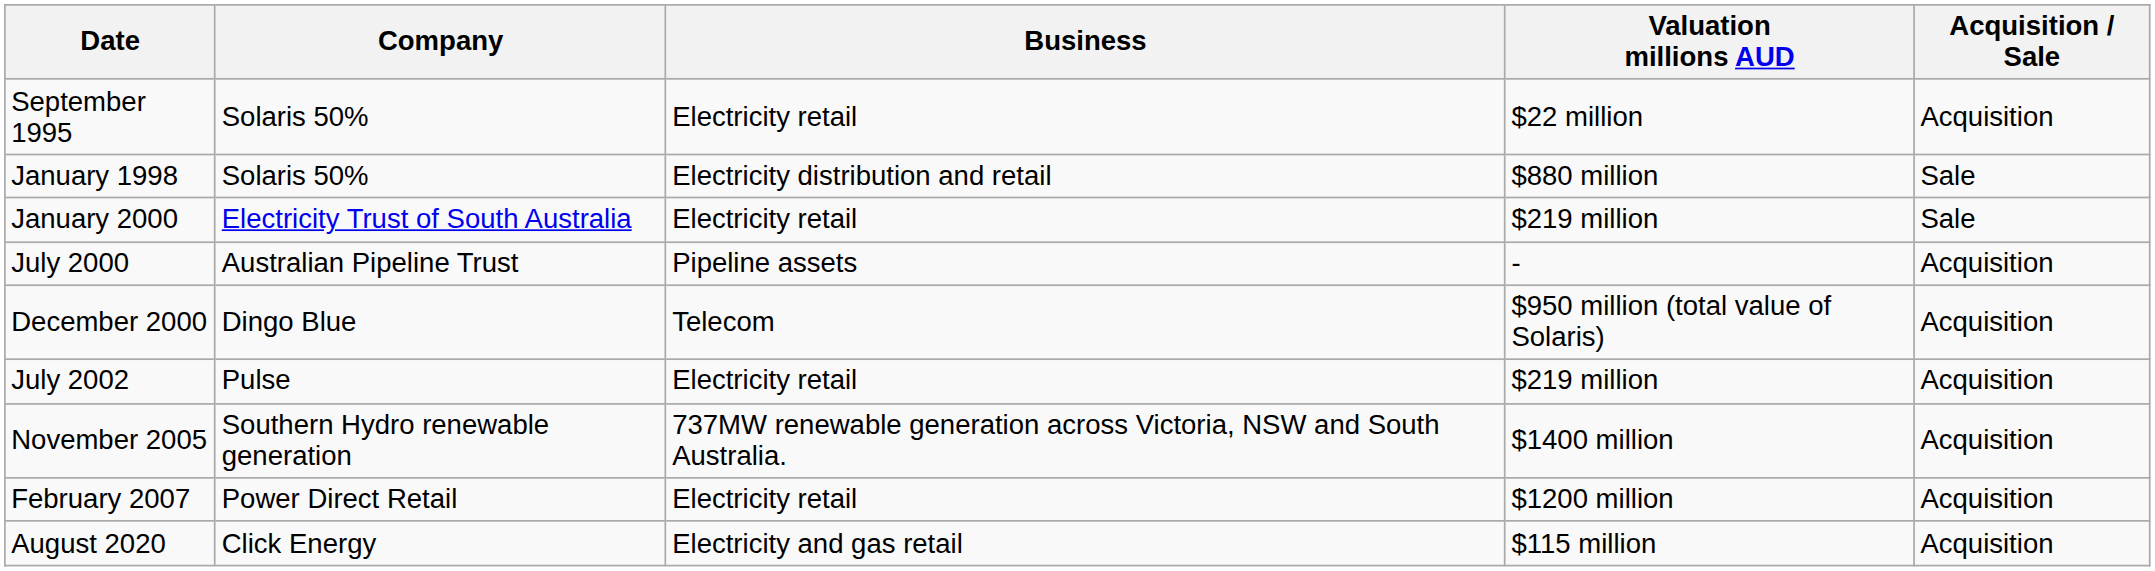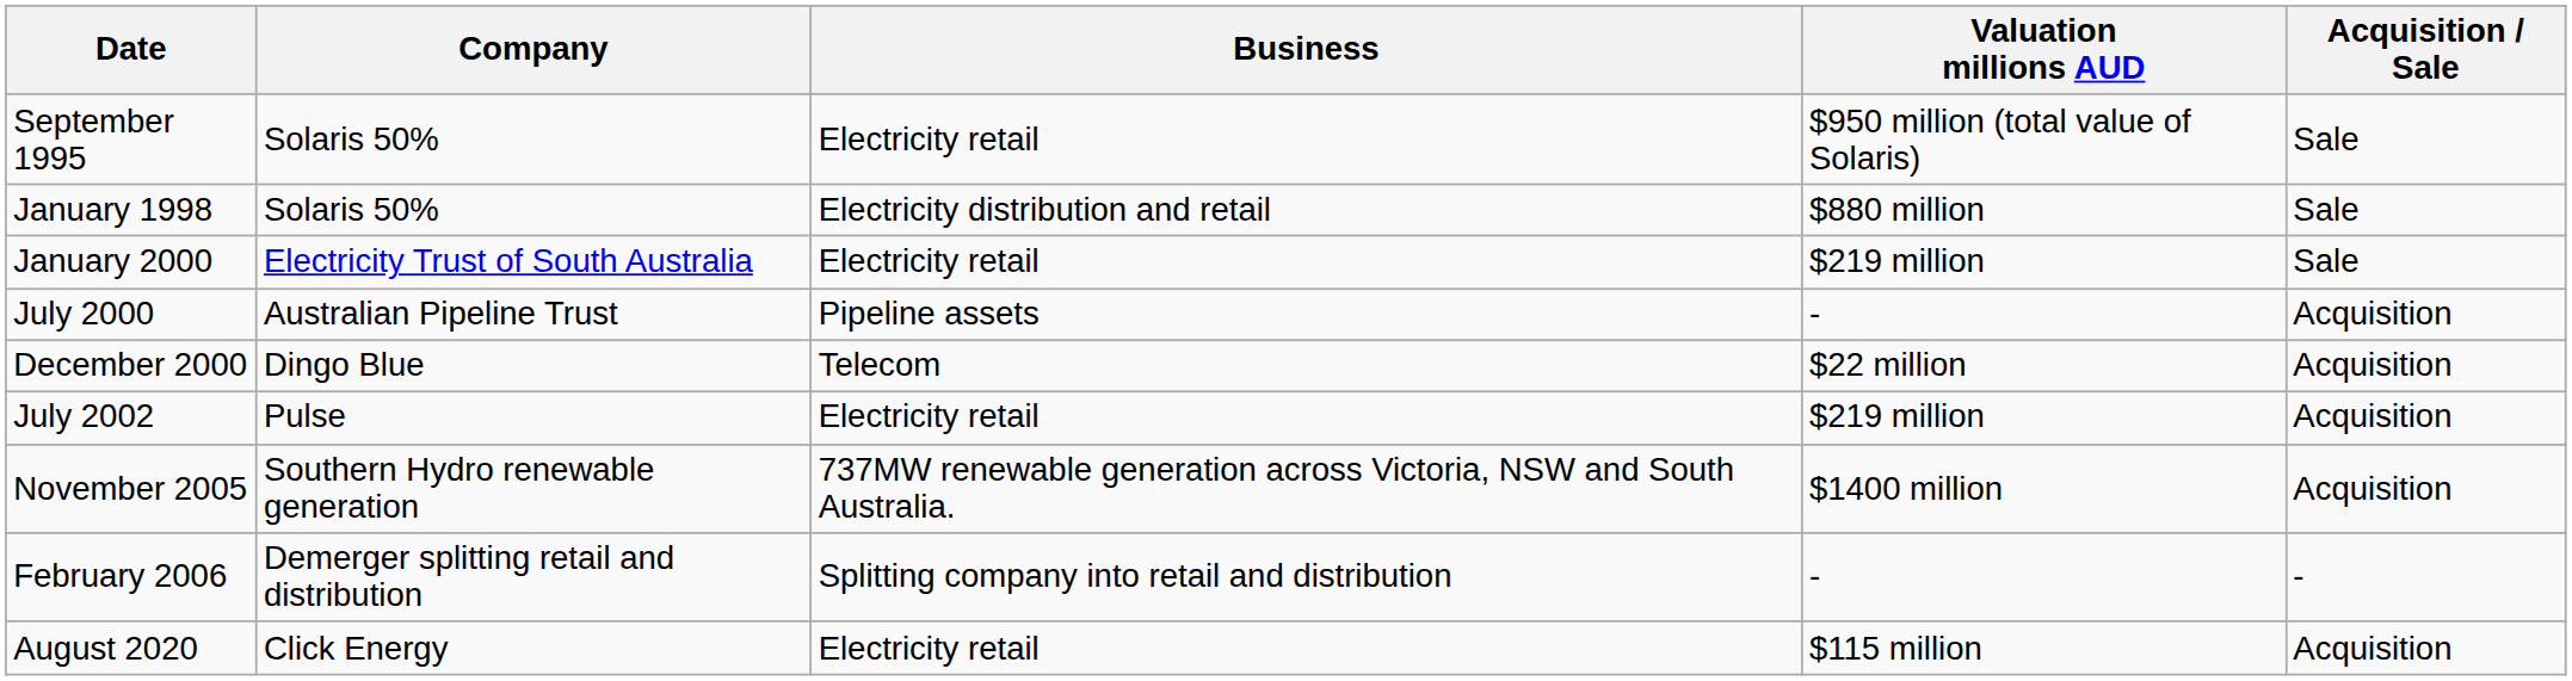September 1995 | Valuation millions AUD: $22 million -> $950 million (total value of Solaris)
September 1995 | Acquisition / Sale: Acquisition -> Sale
December 2000 | Valuation millions AUD: $950 million (total value of Solaris) -> $22 million
+ row: February 2006 | Demerger splitting retail and distribution | Splitting company into retail and distribution | - | -
- row: February 2007 | Power Direct Retail | Electricity retail | $1200 million | Acquisition
August 2020 | Business: Electricity and gas retail -> Electricity retail
